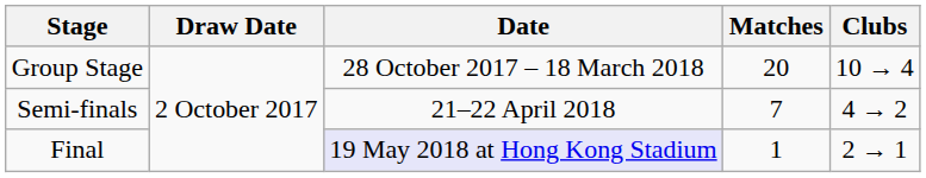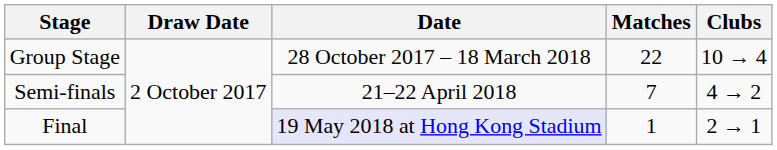Group Stage | Matches: 20 -> 22
